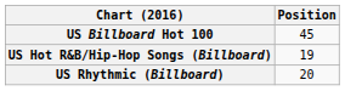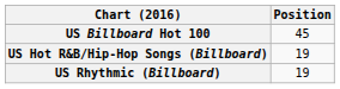US Rhythmic (Billboard) | Position: 20 -> 19
